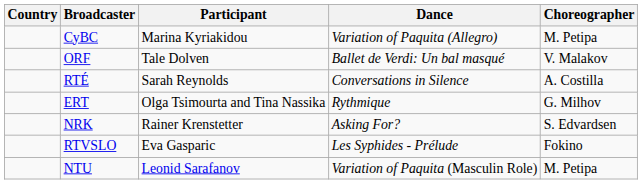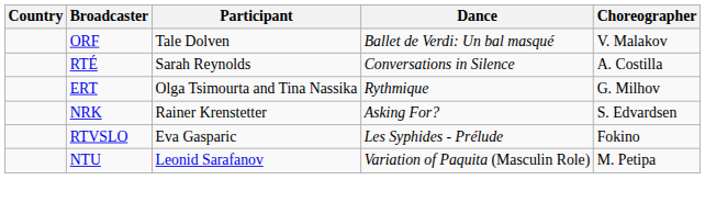- row: CyBC | Marina Kyriakidou | Variation of Paquita (Allegro) | M. Petipa
